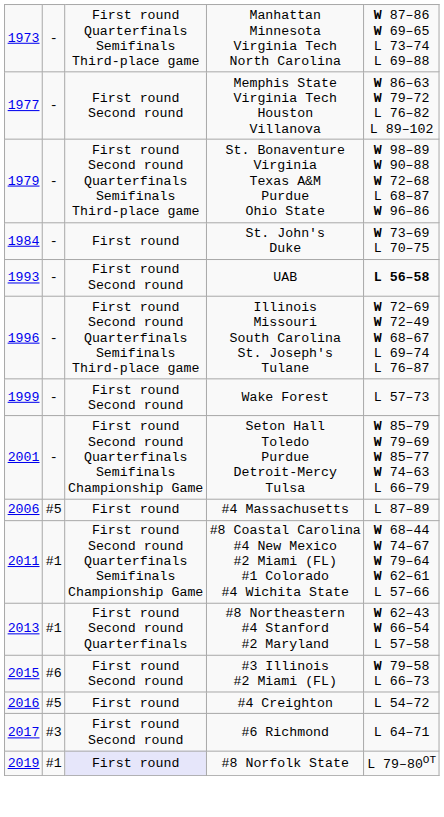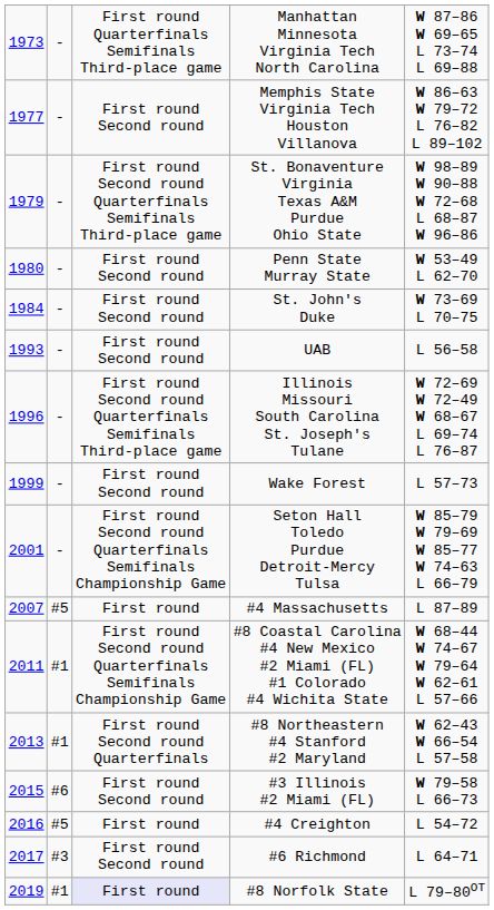+ row: 1980 | - | First round Second round | Penn State Murray State | W 53–49 L 62–70
St. John's Duke | column 3: First round -> First round Second round
UAB | column 5: bold -> normal
#4 Massachusetts | column 1: 2006 -> 2007
